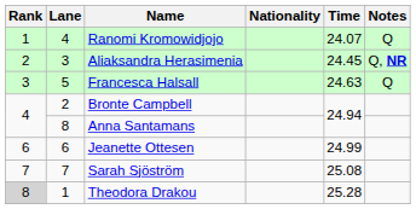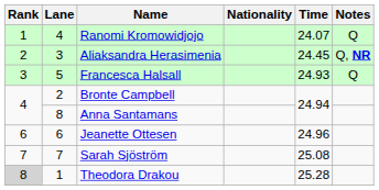Francesca Halsall | Time: 24.63 -> 24.93
Jeanette Ottesen | Time: 24.99 -> 24.96
